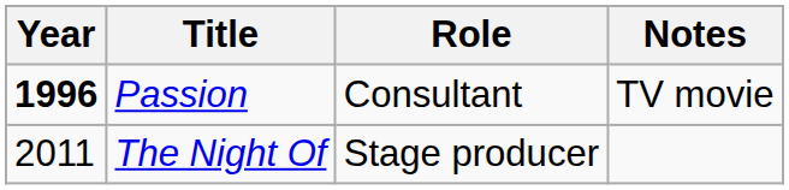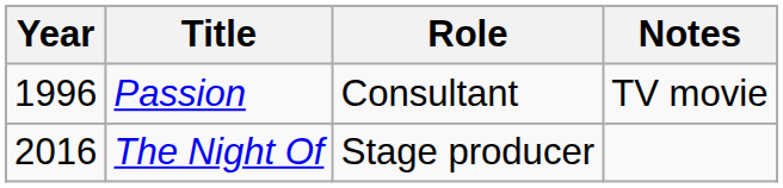Passion | Year: bold -> normal
The Night Of | Year: 2011 -> 2016
